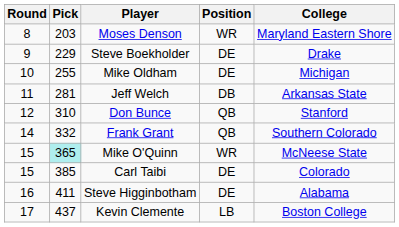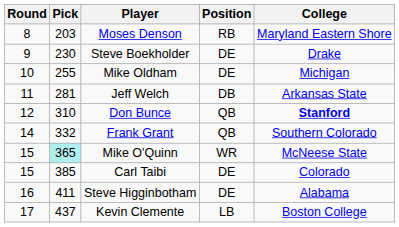Moses Denson | Position: WR -> RB
Steve Boekholder | Pick: 229 -> 230
Don Bunce | College: normal -> bold
